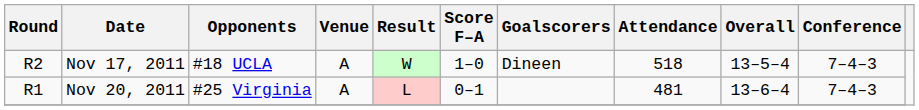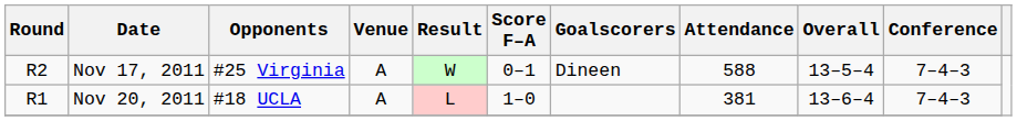Nov 17, 2011 | Opponents: #18 UCLA -> #25 Virginia
Nov 17, 2011 | Score F–A: 1–0 -> 0–1
Nov 17, 2011 | Attendance: 518 -> 588
Nov 20, 2011 | Opponents: #25 Virginia -> #18 UCLA
Nov 20, 2011 | Score F–A: 0–1 -> 1–0
Nov 20, 2011 | Attendance: 481 -> 381
